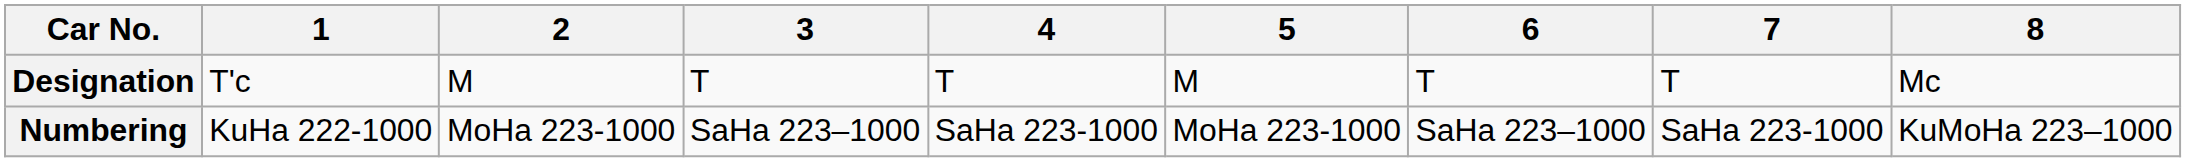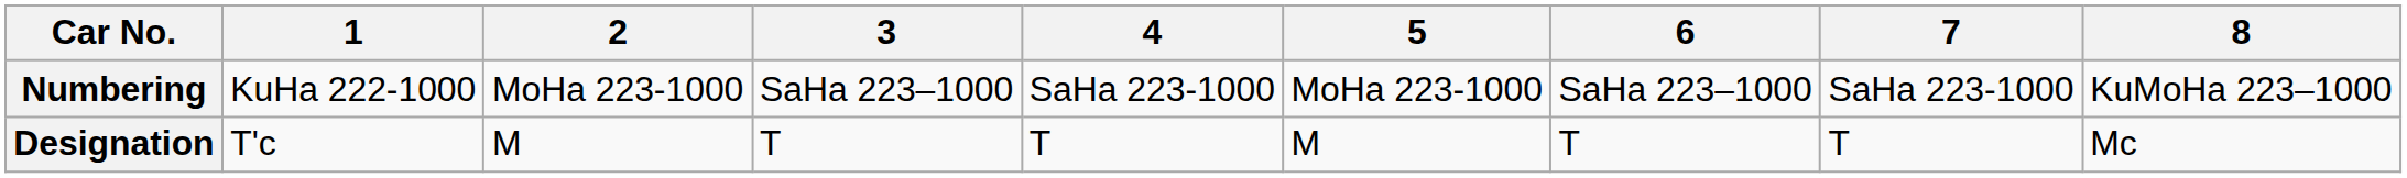rows swapped: Designation <-> Numbering
